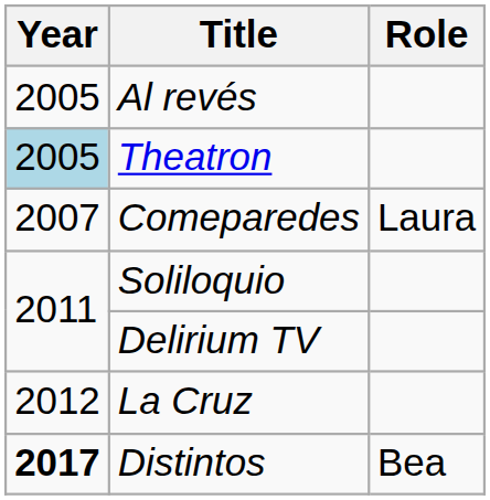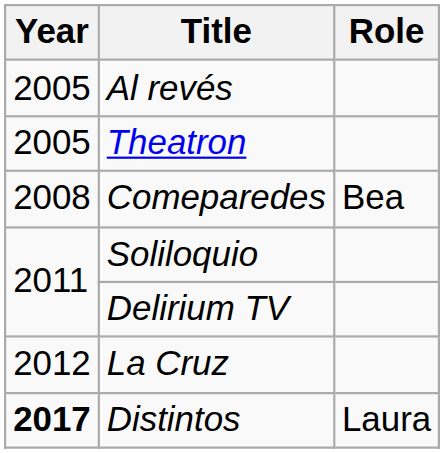Theatron | Year: lightblue background -> no background
Comeparedes | Year: 2007 -> 2008
Comeparedes | Role: Laura -> Bea
Distintos | Role: Bea -> Laura
